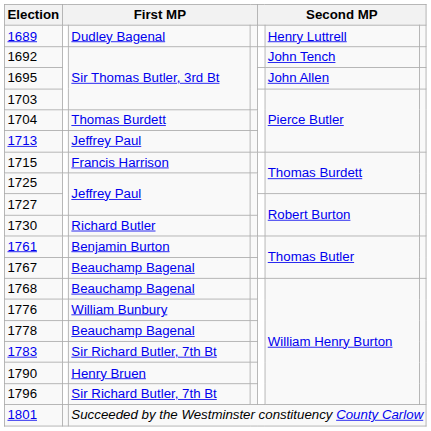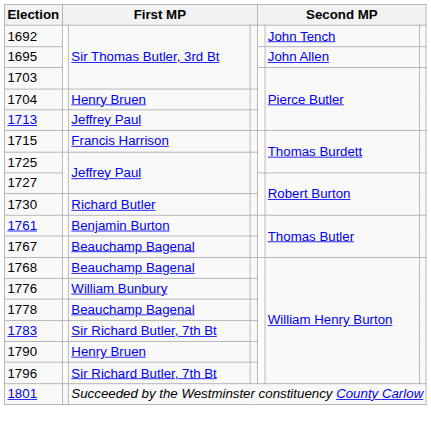- row: 1689 | Dudley Bagenal | Henry Luttrell
1704 | column 3: Thomas Burdett -> Henry Bruen
